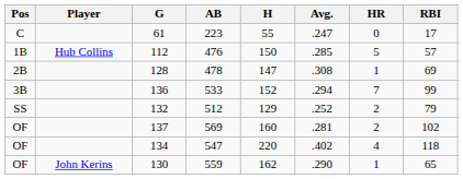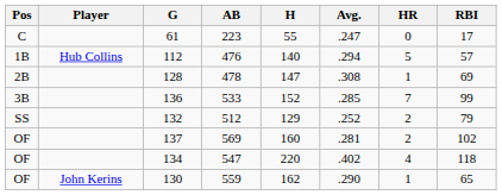112 | H: 150 -> 140
112 | Avg.: .285 -> .294
136 | Avg.: .294 -> .285
